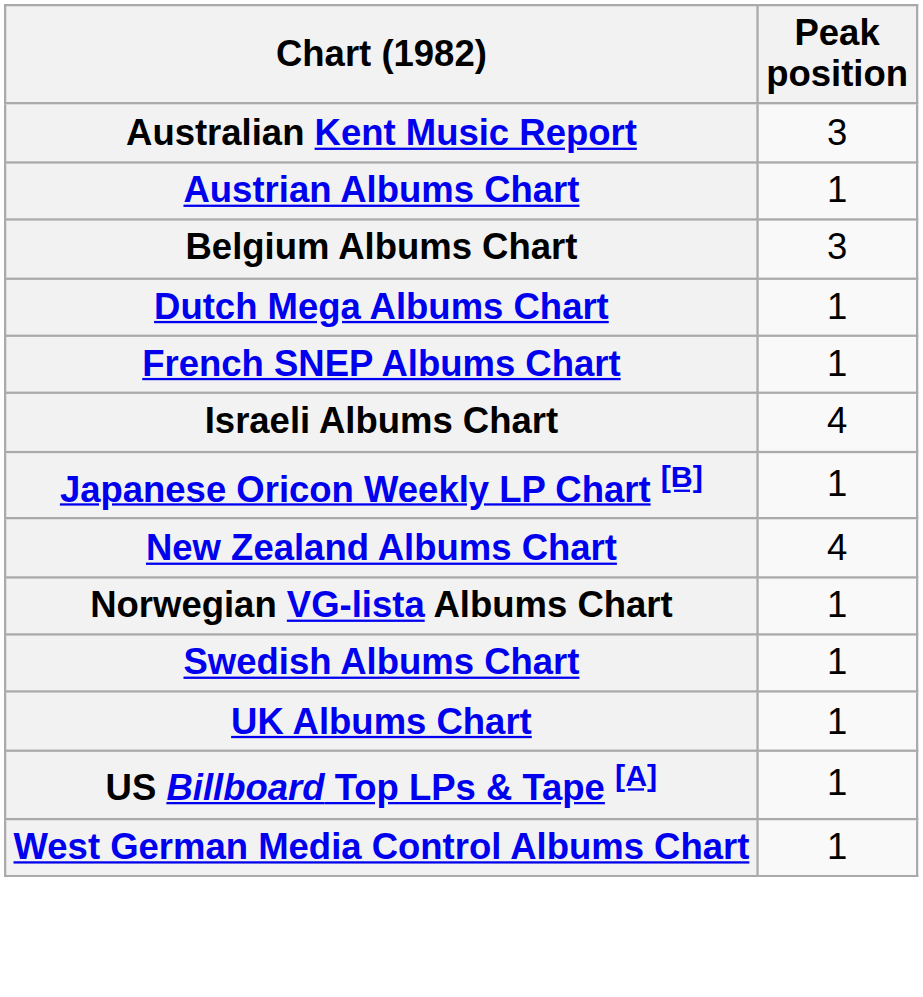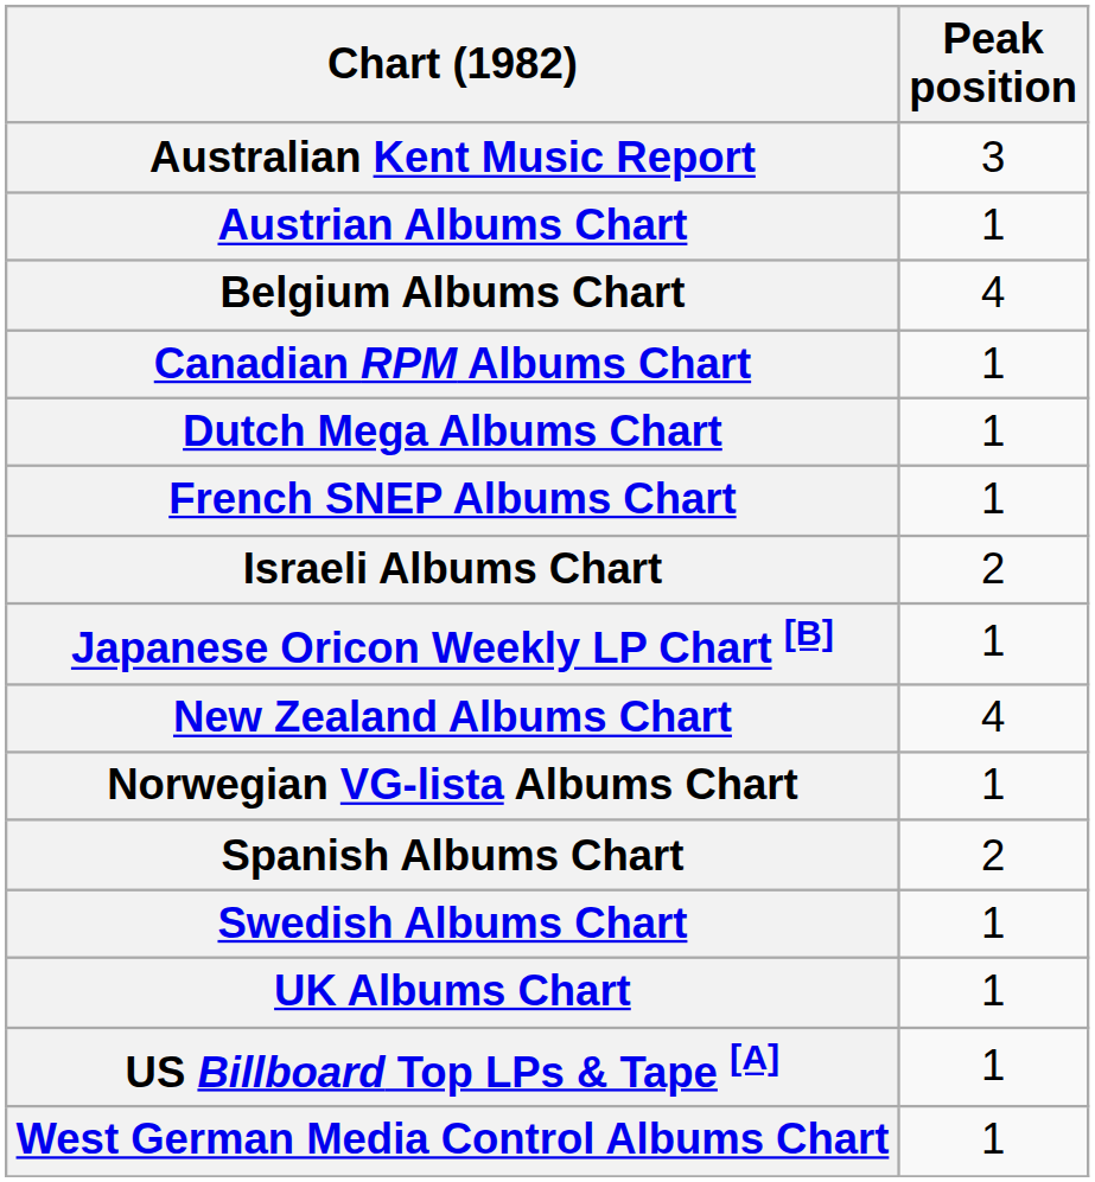Belgium Albums Chart | Peak position: 3 -> 4
+ row: Canadian RPM Albums Chart | 1
Israeli Albums Chart | Peak position: 4 -> 2
+ row: Spanish Albums Chart | 2
